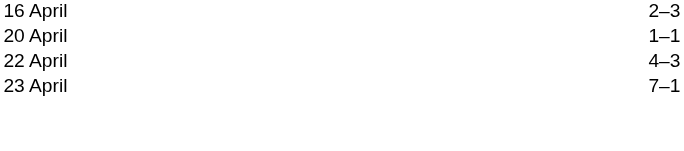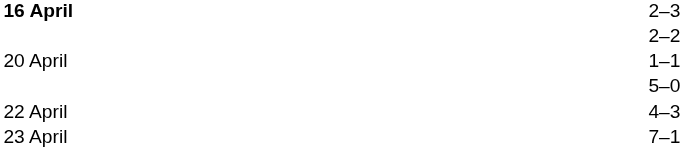2–3 | column 1: normal -> bold
+ row: 2–2
+ row: 5–0
